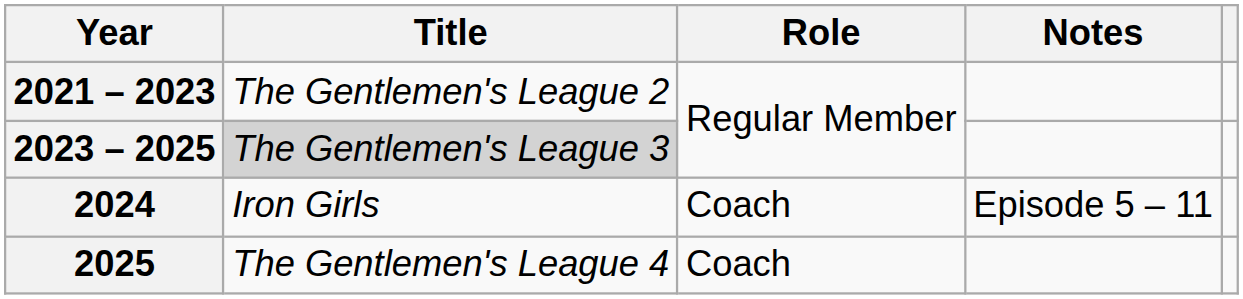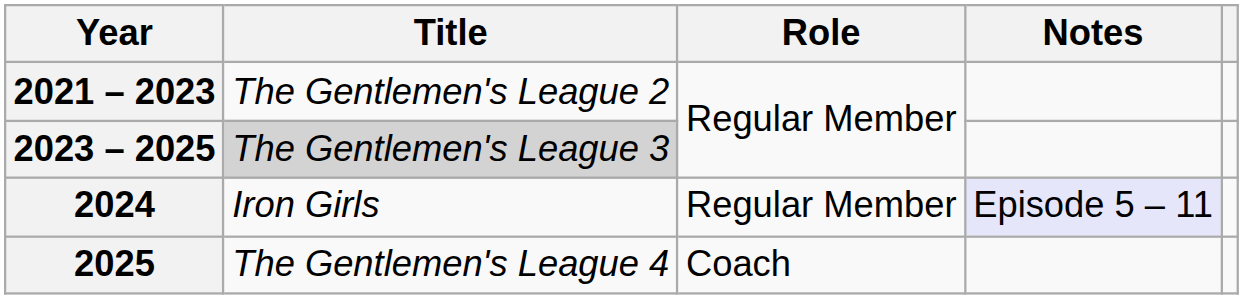2024 | Role: Coach -> Regular Member
2024 | Notes: no background -> lavender background
